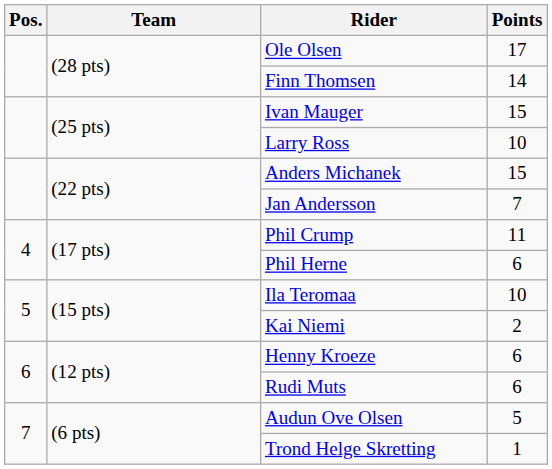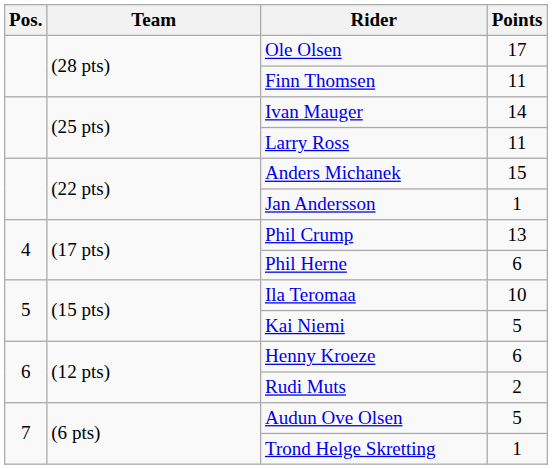Finn Thomsen | Points: 14 -> 11
Ivan Mauger | Points: 15 -> 14
Larry Ross | Points: 10 -> 11
Jan Andersson | Points: 7 -> 1
Phil Crump | Points: 11 -> 13
Kai Niemi | Points: 2 -> 5
Rudi Muts | Points: 6 -> 2
